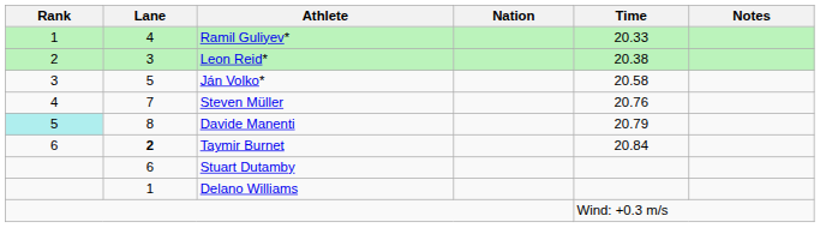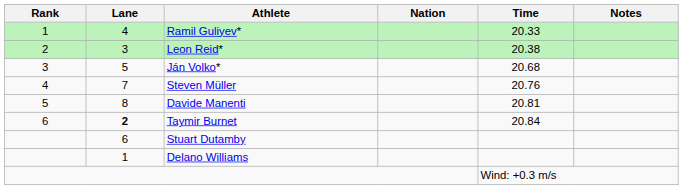Ján Volko* | Time: 20.58 -> 20.68
Davide Manenti | Rank: paleturquoise background -> no background
Davide Manenti | Time: 20.79 -> 20.81
